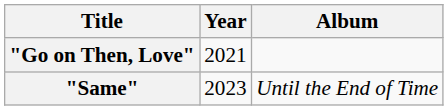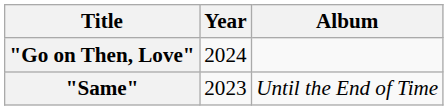"Go on Then, Love" | Year: 2021 -> 2024
